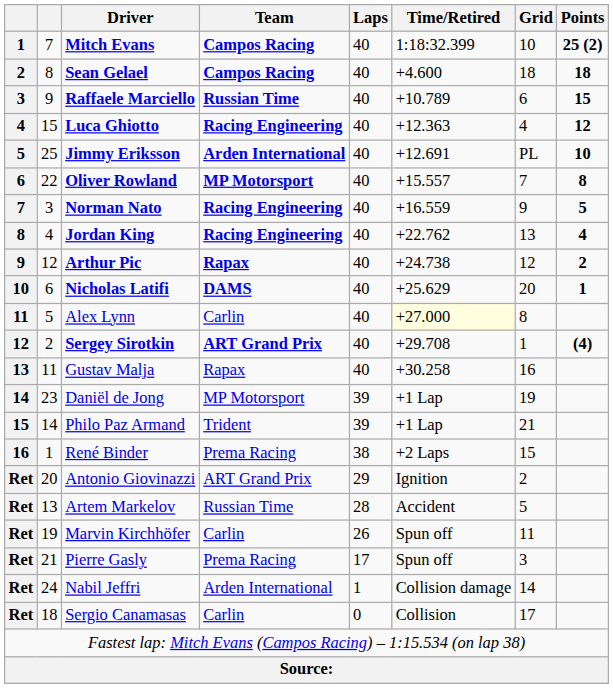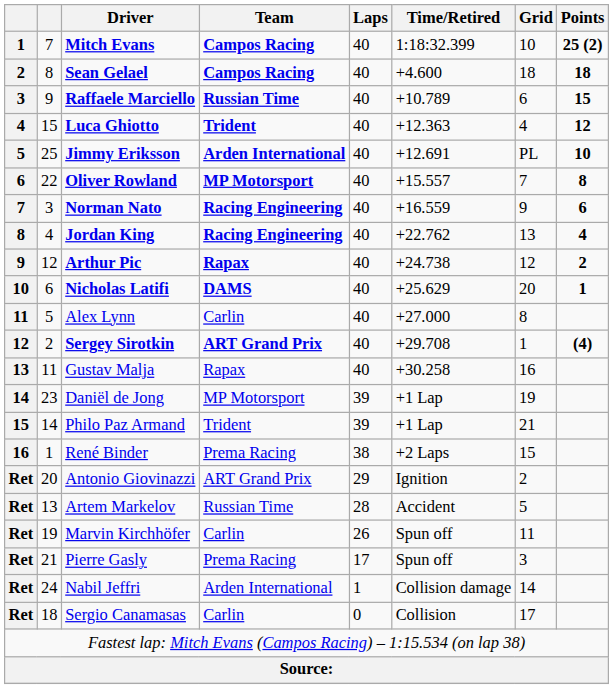Luca Ghiotto | Team: Racing Engineering -> Trident
Norman Nato | Points: 5 -> 6
Alex Lynn | Time/Retired: lightyellow background -> no background
